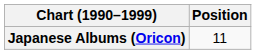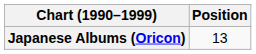Japanese Albums (Oricon) | Position: 11 -> 13
